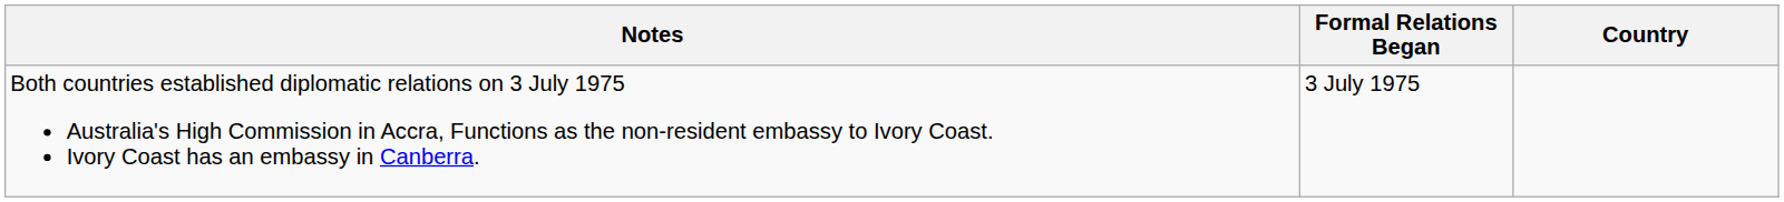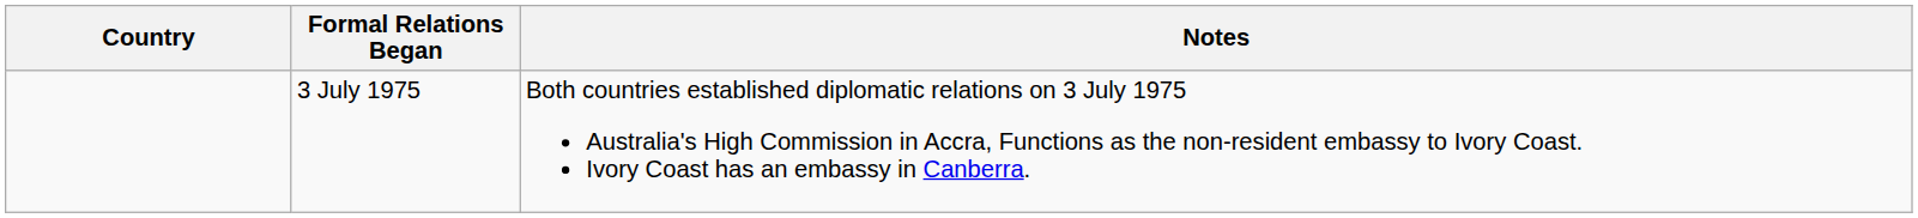columns swapped: Country <-> Notes
